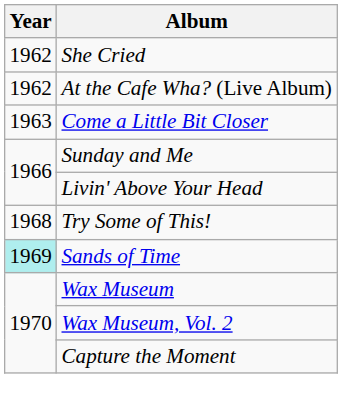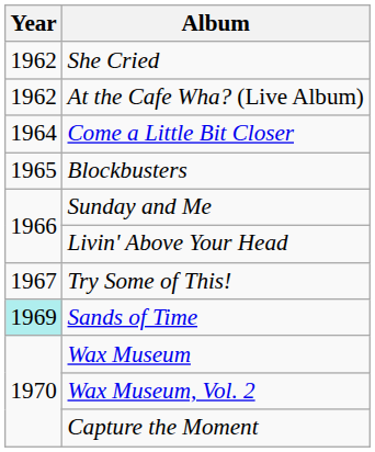Come a Little Bit Closer | Year: 1963 -> 1964
+ row: 1965 | Blockbusters
Try Some of This! | Year: 1968 -> 1967
